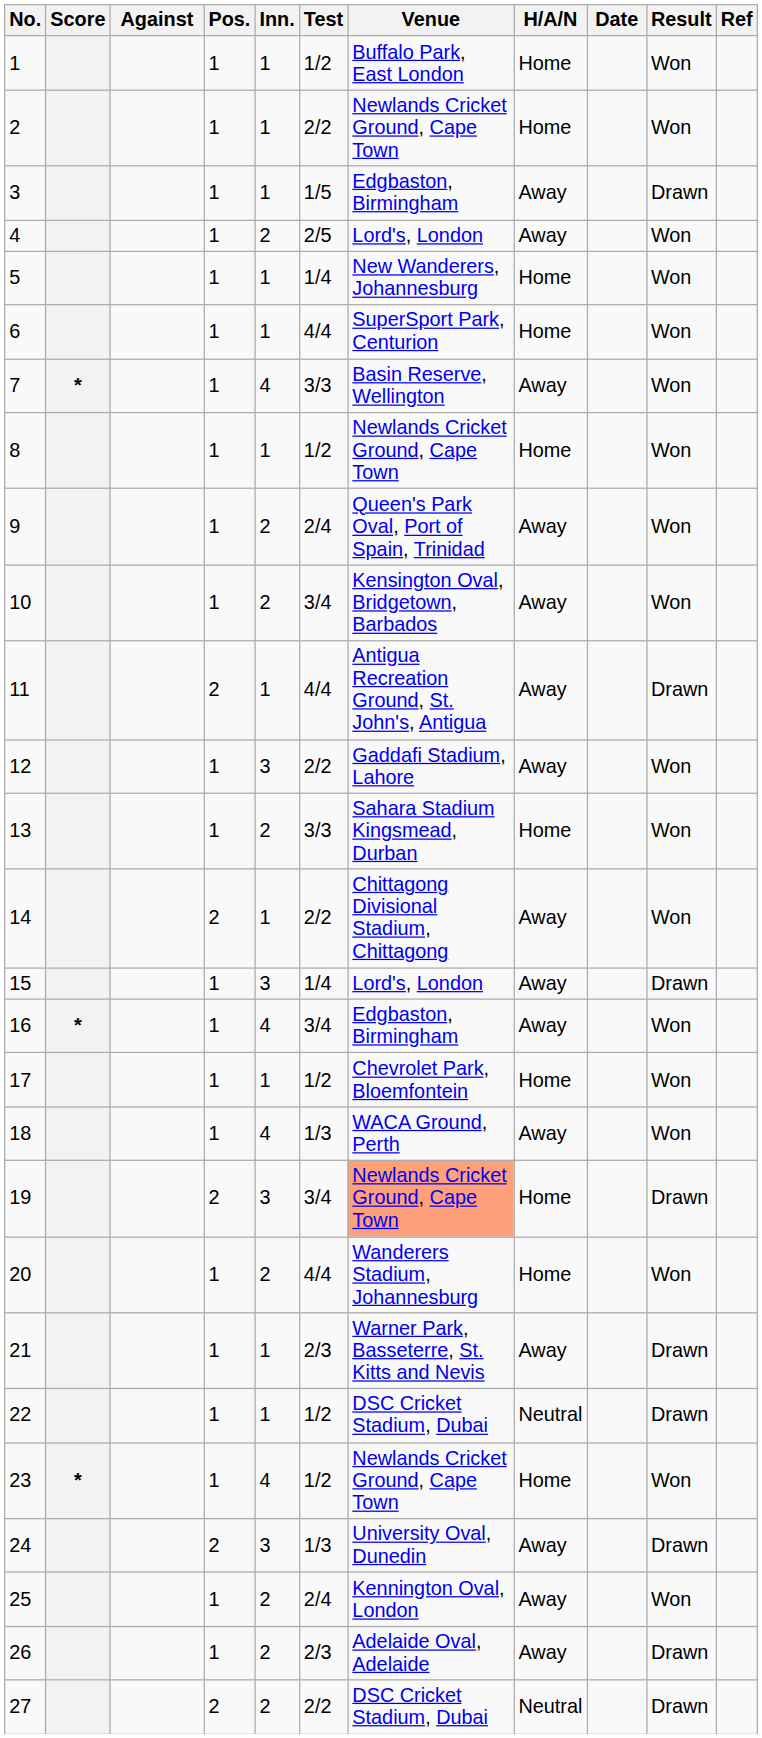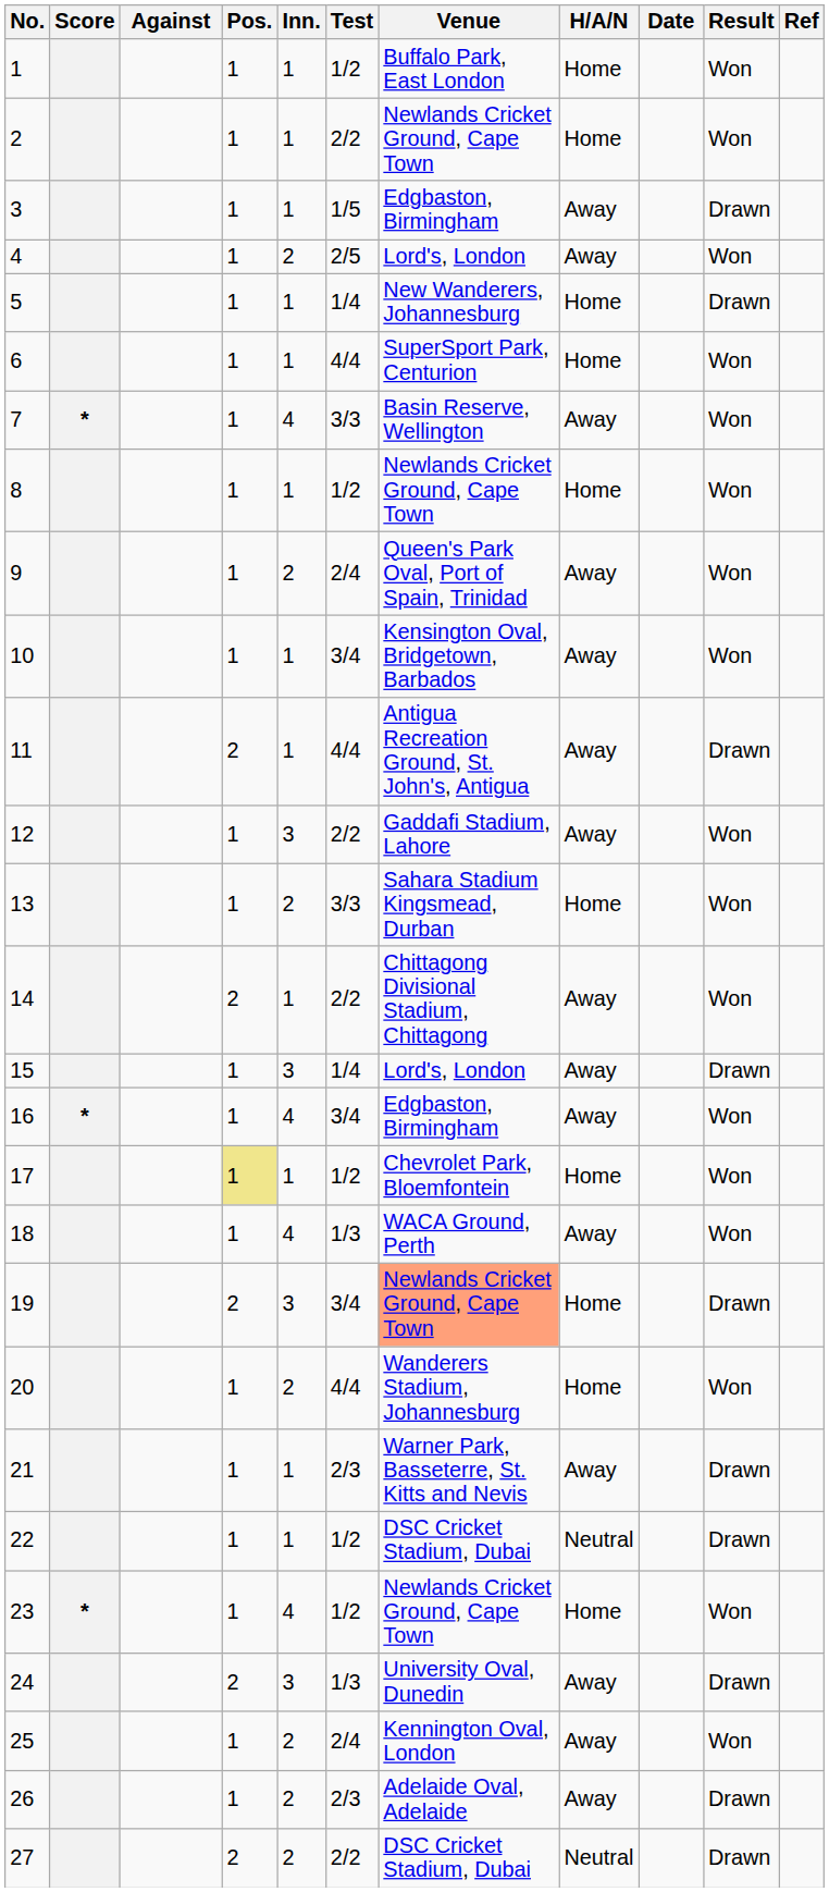5 | Result: Won -> Drawn
10 | Inn.: 2 -> 1
17 | Pos.: no background -> khaki background
